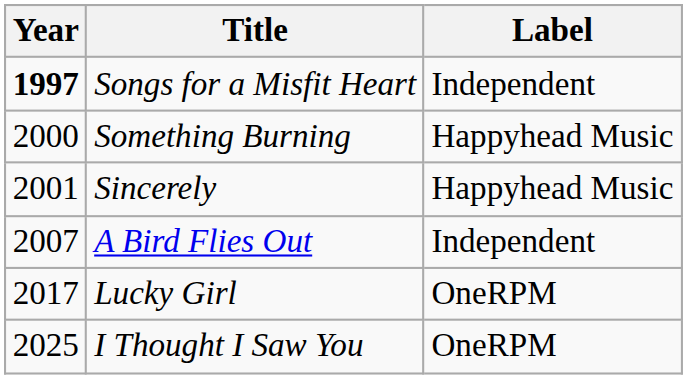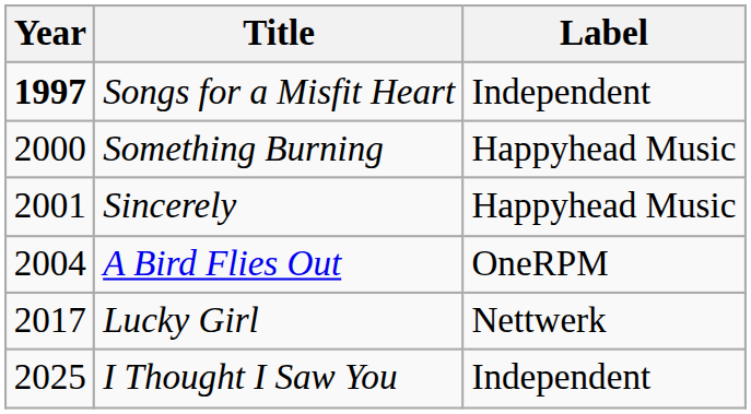A Bird Flies Out | Year: 2007 -> 2004
A Bird Flies Out | Label: Independent -> OneRPM
Lucky Girl | Label: OneRPM -> Nettwerk
I Thought I Saw You | Label: OneRPM -> Independent
